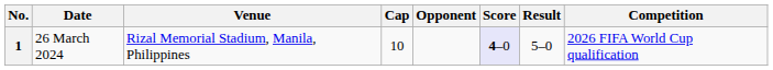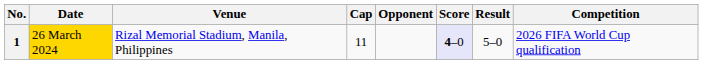1 | Date: no background -> gold background
1 | Cap: 10 -> 11
